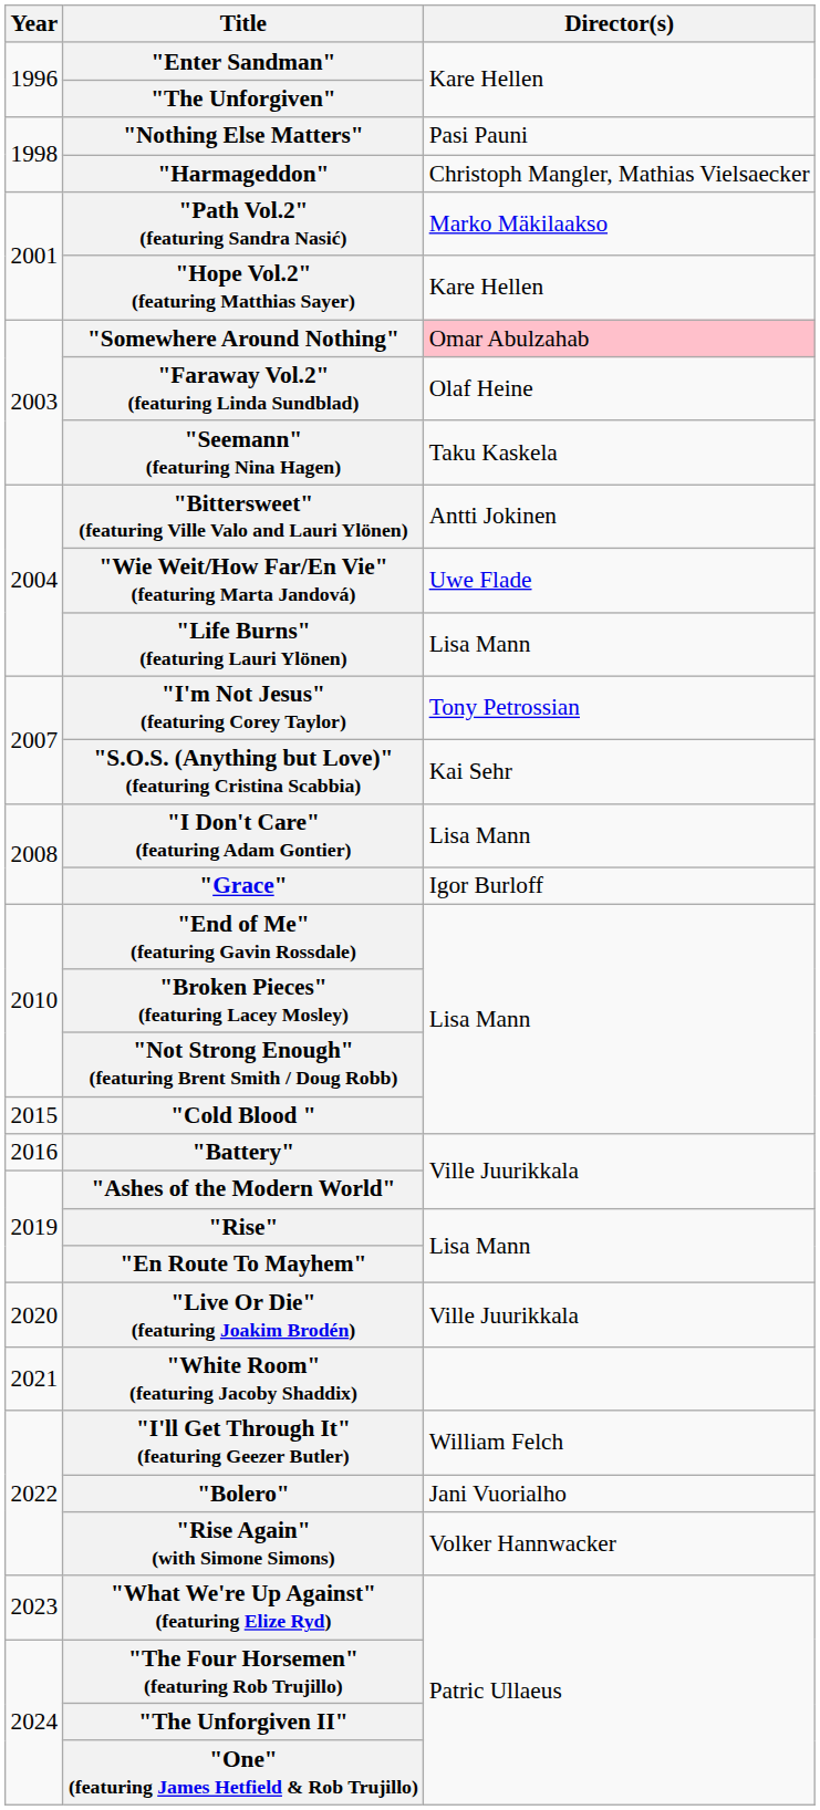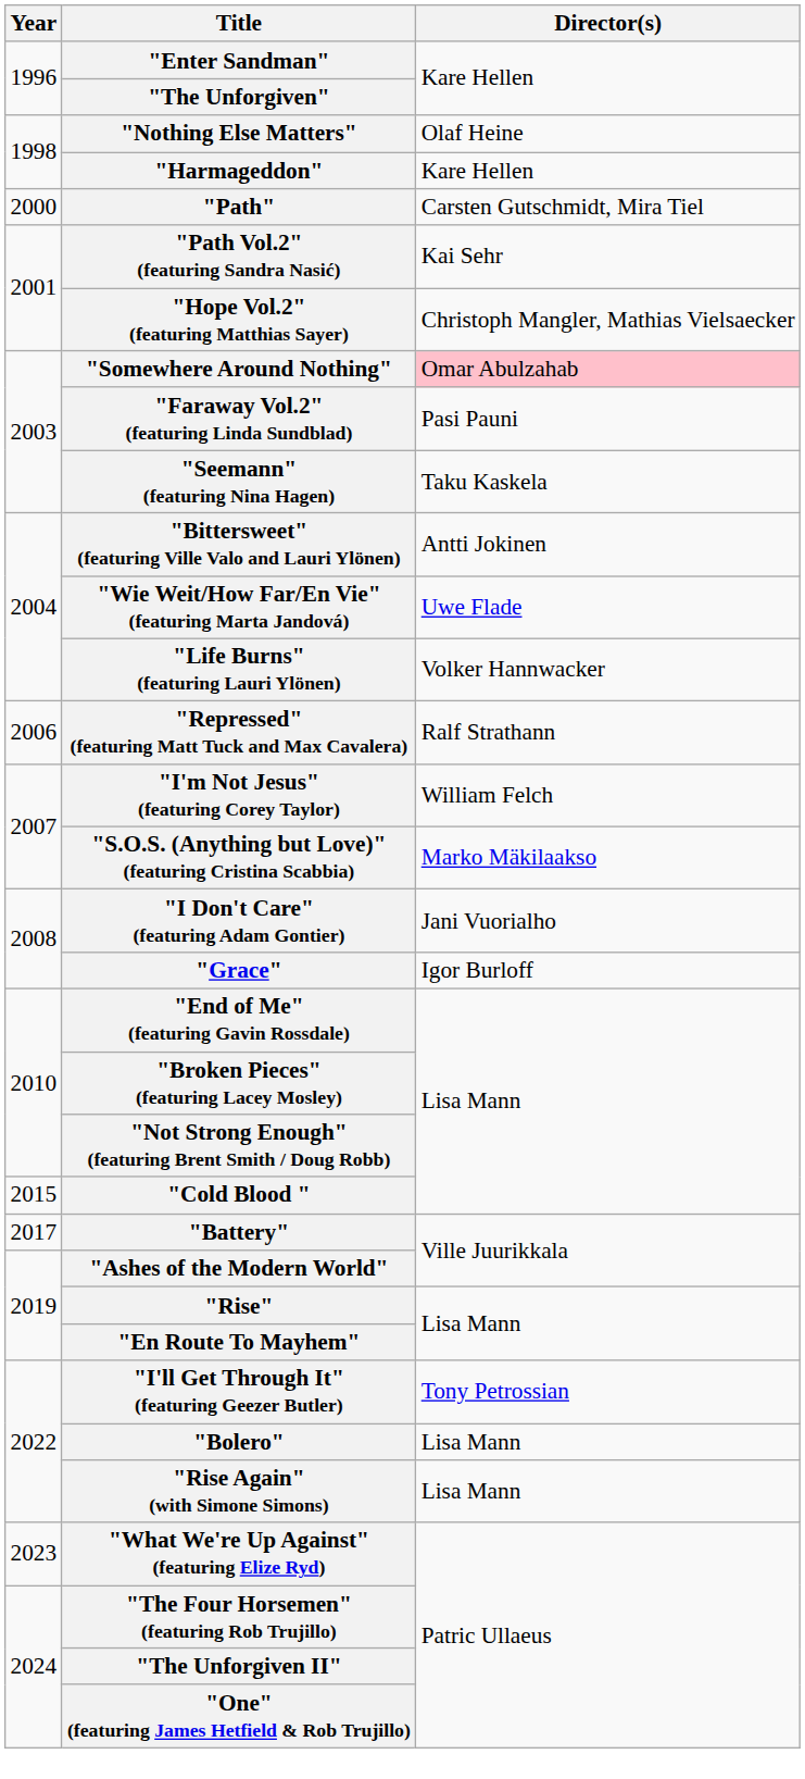"Nothing Else Matters" | Director(s): Pasi Pauni -> Olaf Heine
"Harmageddon" | Director(s): Christoph Mangler, Mathias Vielsaecker -> Kare Hellen
+ row: 2000 | "Path" | Carsten Gutschmidt, Mira Tiel
"Path Vol.2" (featuring Sandra Nasić) | Director(s): Marko Mäkilaakso -> Kai Sehr
"Hope Vol.2" (featuring Matthias Sayer) | Director(s): Kare Hellen -> Christoph Mangler, Mathias Vielsaecker
"Faraway Vol.2" (featuring Linda Sundblad) | Director(s): Olaf Heine -> Pasi Pauni
"Life Burns" (featuring Lauri Ylönen) | Director(s): Lisa Mann -> Volker Hannwacker
+ row: 2006 | "Repressed" (featuring Matt Tuck and Max Cavalera) | Ralf Strathann
"I'm Not Jesus" (featuring Corey Taylor) | Director(s): Tony Petrossian -> William Felch
"S.O.S. (Anything but Love)" (featuring Cristina Scabbia) | Director(s): Kai Sehr -> Marko Mäkilaakso
"I Don't Care" (featuring Adam Gontier) | Director(s): Lisa Mann -> Jani Vuorialho
"Battery" | Year: 2016 -> 2017
- row: 2020 | "Live Or Die" (featuring Joakim Brodén) | Ville Juurikkala
- row: 2021 | "White Room" (featuring Jacoby Shaddix)
"I'll Get Through It" (featuring Geezer Butler) | Director(s): William Felch -> Tony Petrossian
"Bolero" | Director(s): Jani Vuorialho -> Lisa Mann
"Rise Again" (with Simone Simons) | Director(s): Volker Hannwacker -> Lisa Mann
